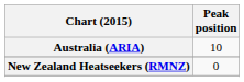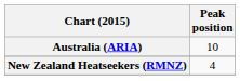New Zealand Heatseekers (RMNZ) | Peak position: 0 -> 4
